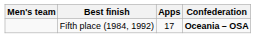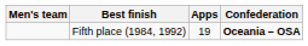Fifth place (1984, 1992) | Apps: 17 -> 19
